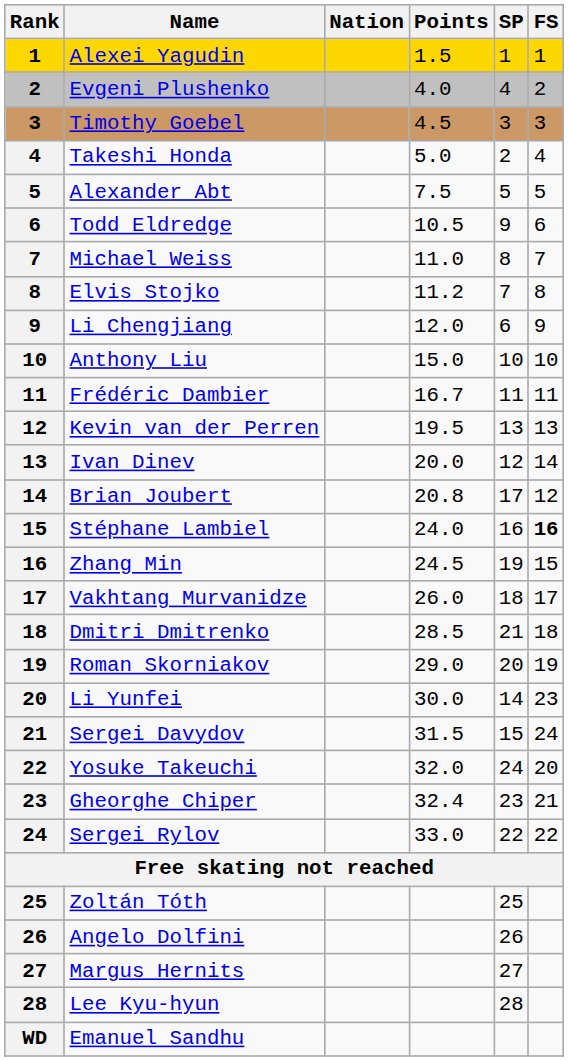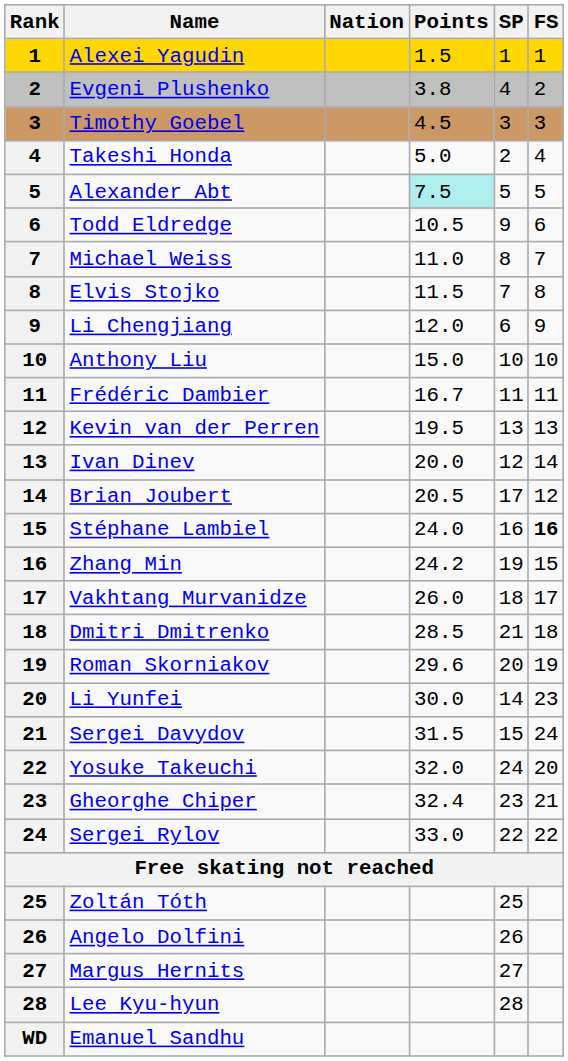Evgeni Plushenko | Points: 4.0 -> 3.8
Alexander Abt | Points: no background -> paleturquoise background
Elvis Stojko | Points: 11.2 -> 11.5
Brian Joubert | Points: 20.8 -> 20.5
Zhang Min | Points: 24.5 -> 24.2
Roman Skorniakov | Points: 29.0 -> 29.6
